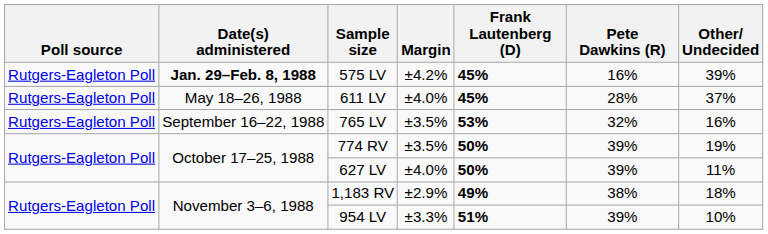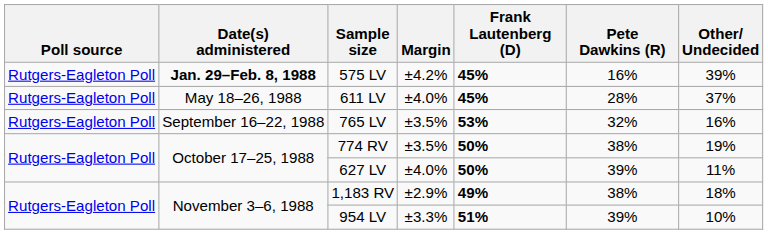774 RV | Pete Dawkins (R): 39% -> 38%
